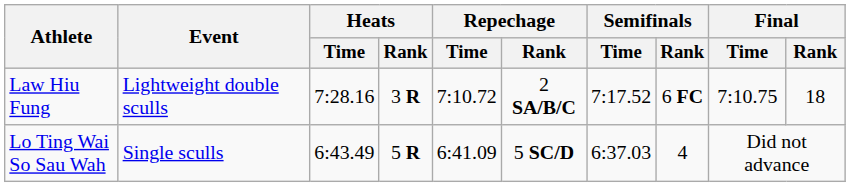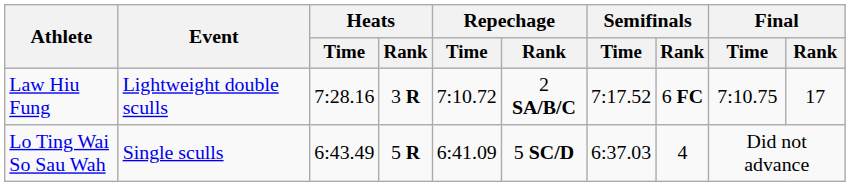Law Hiu Fung | Final / Rank: 18 -> 17
